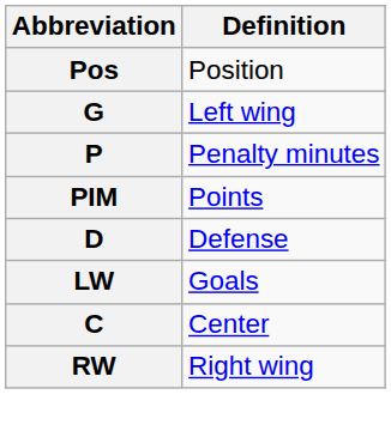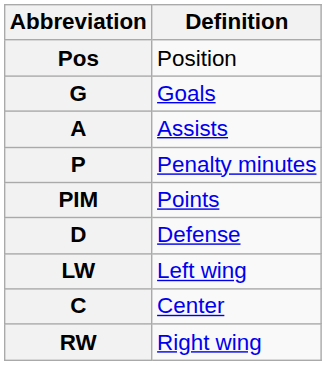G | Definition: Left wing -> Goals
+ row: A | Assists
LW | Definition: Goals -> Left wing
